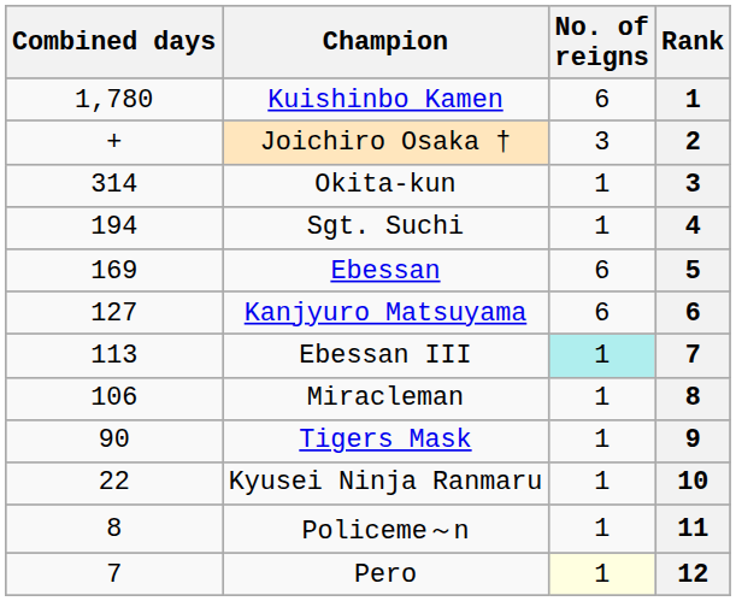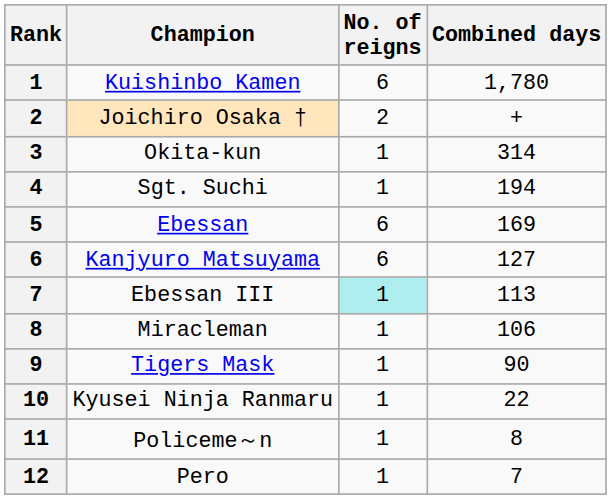columns swapped: Rank <-> Combined days
Joichiro Osaka † | No. of reigns: 3 -> 2
Pero | No. of reigns: lightyellow background -> no background
